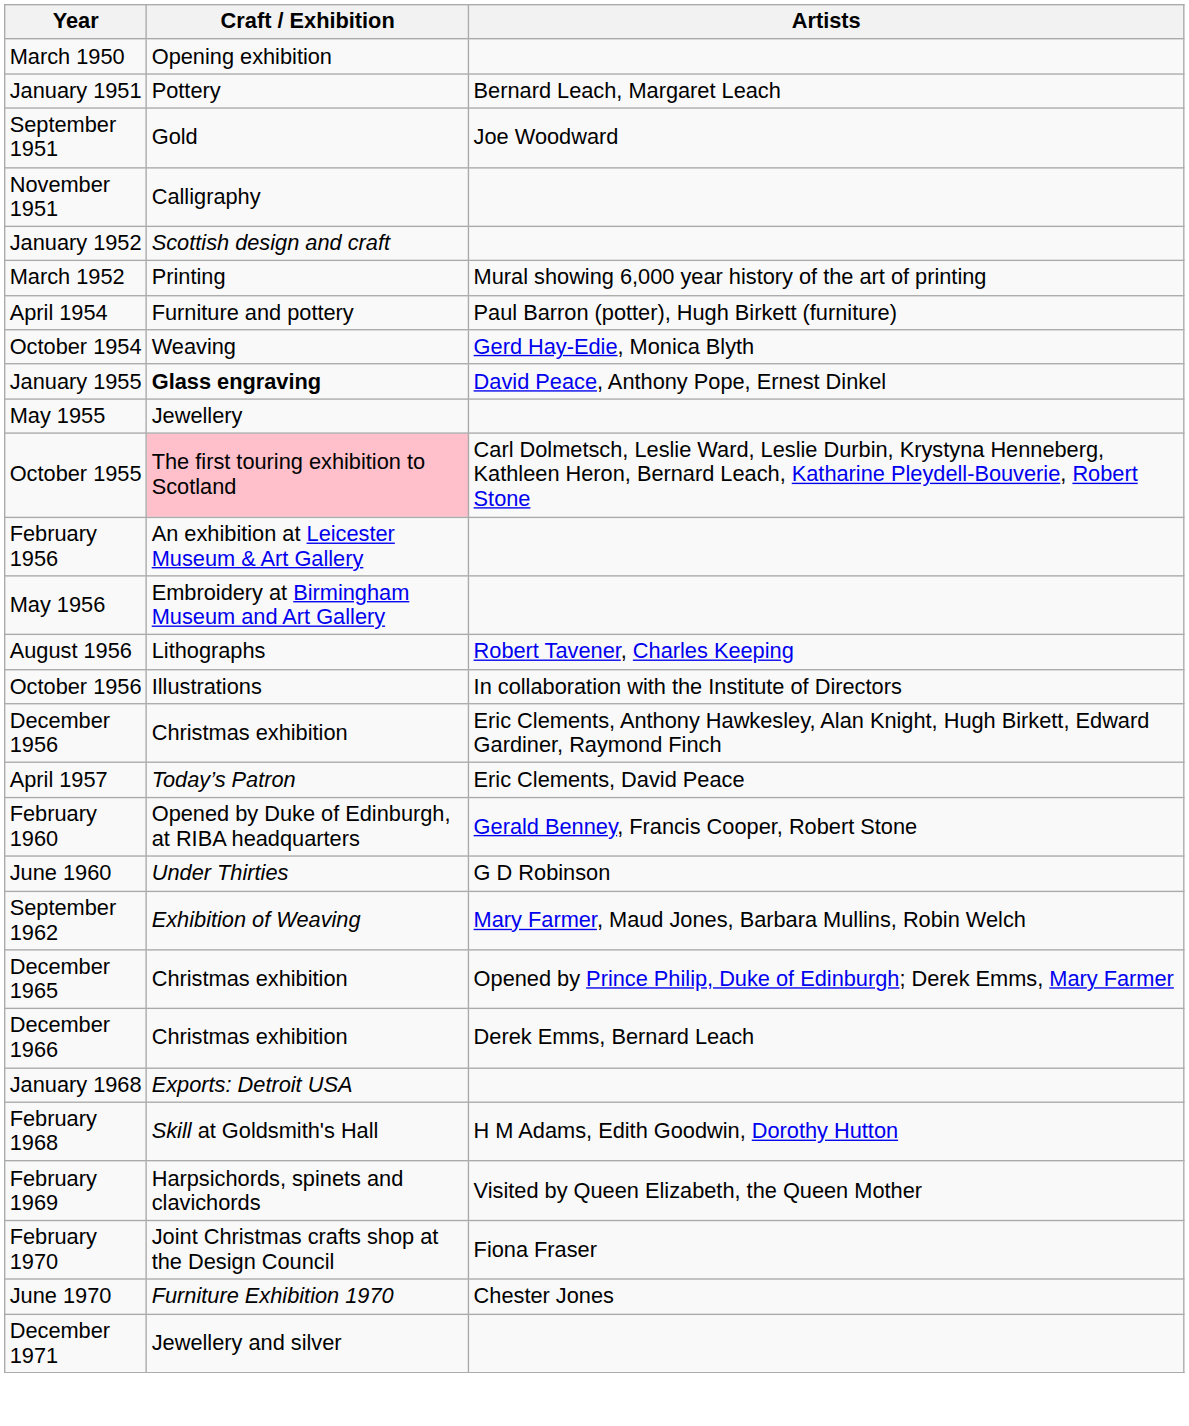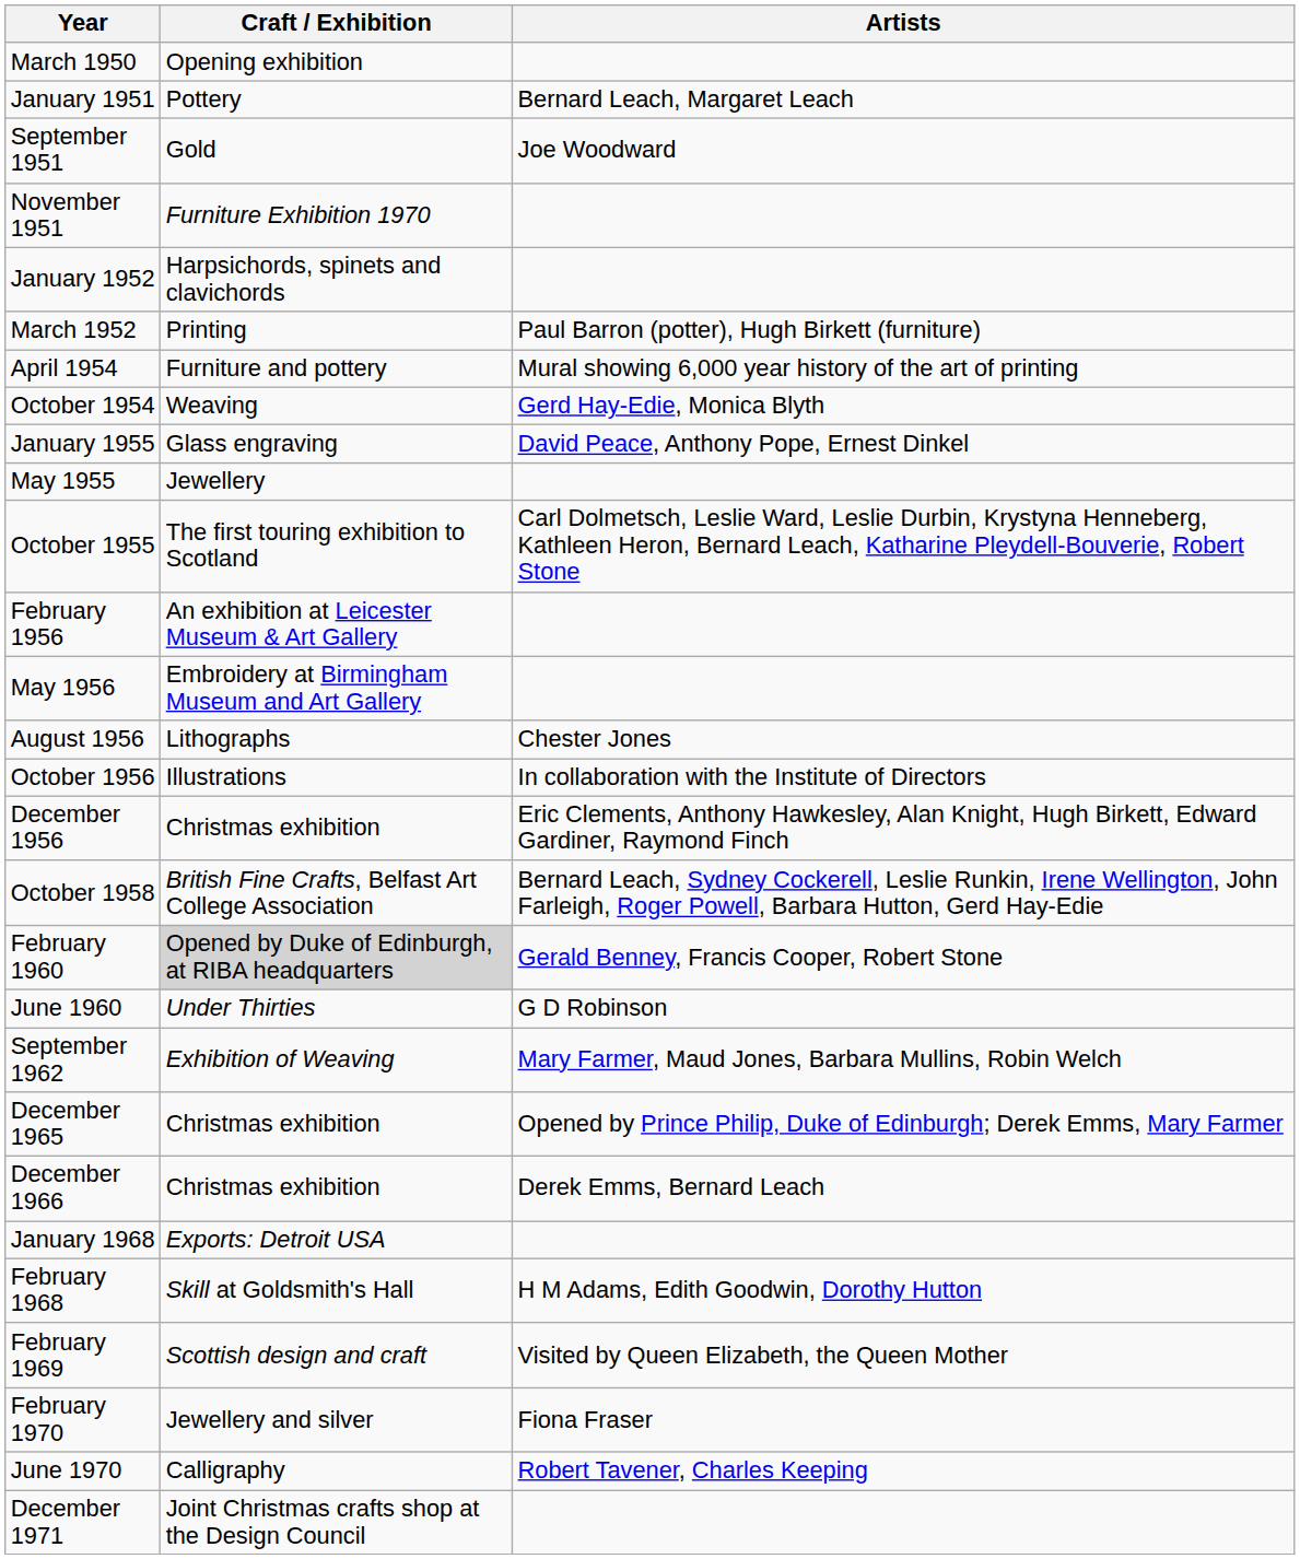November 1951 | Craft / Exhibition: Calligraphy -> Furniture Exhibition 1970
January 1952 | Craft / Exhibition: Scottish design and craft -> Harpsichords, spinets and clavichords
March 1952 | Artists: Mural showing 6,000 year history of the art of printing -> Paul Barron (potter), Hugh Birkett (furniture)
April 1954 | Artists: Paul Barron (potter), Hugh Birkett (furniture) -> Mural showing 6,000 year history of the art of printing
January 1955 | Craft / Exhibition: bold -> normal
October 1955 | Craft / Exhibition: pink background -> no background
August 1956 | Artists: Robert Tavener, Charles Keeping -> Chester Jones
- row: April 1957 | Today’s Patron | Eric Clements, David Peace
+ row: October 1958 | British Fine Crafts, Belfast Art College Association | Bernard Leach, Sydney Cockerell, Leslie Runkin, Irene Wellington, John Farleigh, Roger Powell, Barbara Hutton, Gerd Hay-Edie
February 1960 | Craft / Exhibition: no background -> lightgrey background
February 1969 | Craft / Exhibition: Harpsichords, spinets and clavichords -> Scottish design and craft
February 1970 | Craft / Exhibition: Joint Christmas crafts shop at the Design Council -> Jewellery and silver
June 1970 | Craft / Exhibition: Furniture Exhibition 1970 -> Calligraphy
June 1970 | Artists: Chester Jones -> Robert Tavener, Charles Keeping
December 1971 | Craft / Exhibition: Jewellery and silver -> Joint Christmas crafts shop at the Design Council
